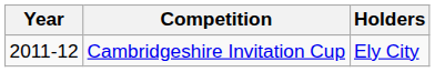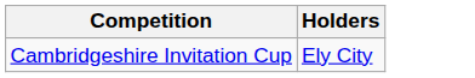- column: Year | 2011-12
